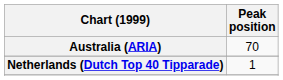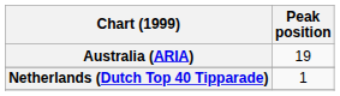Australia (ARIA) | Peak position: 70 -> 19
